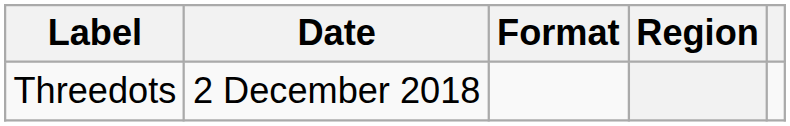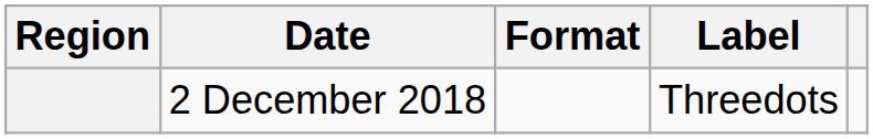columns swapped: Region <-> Label
